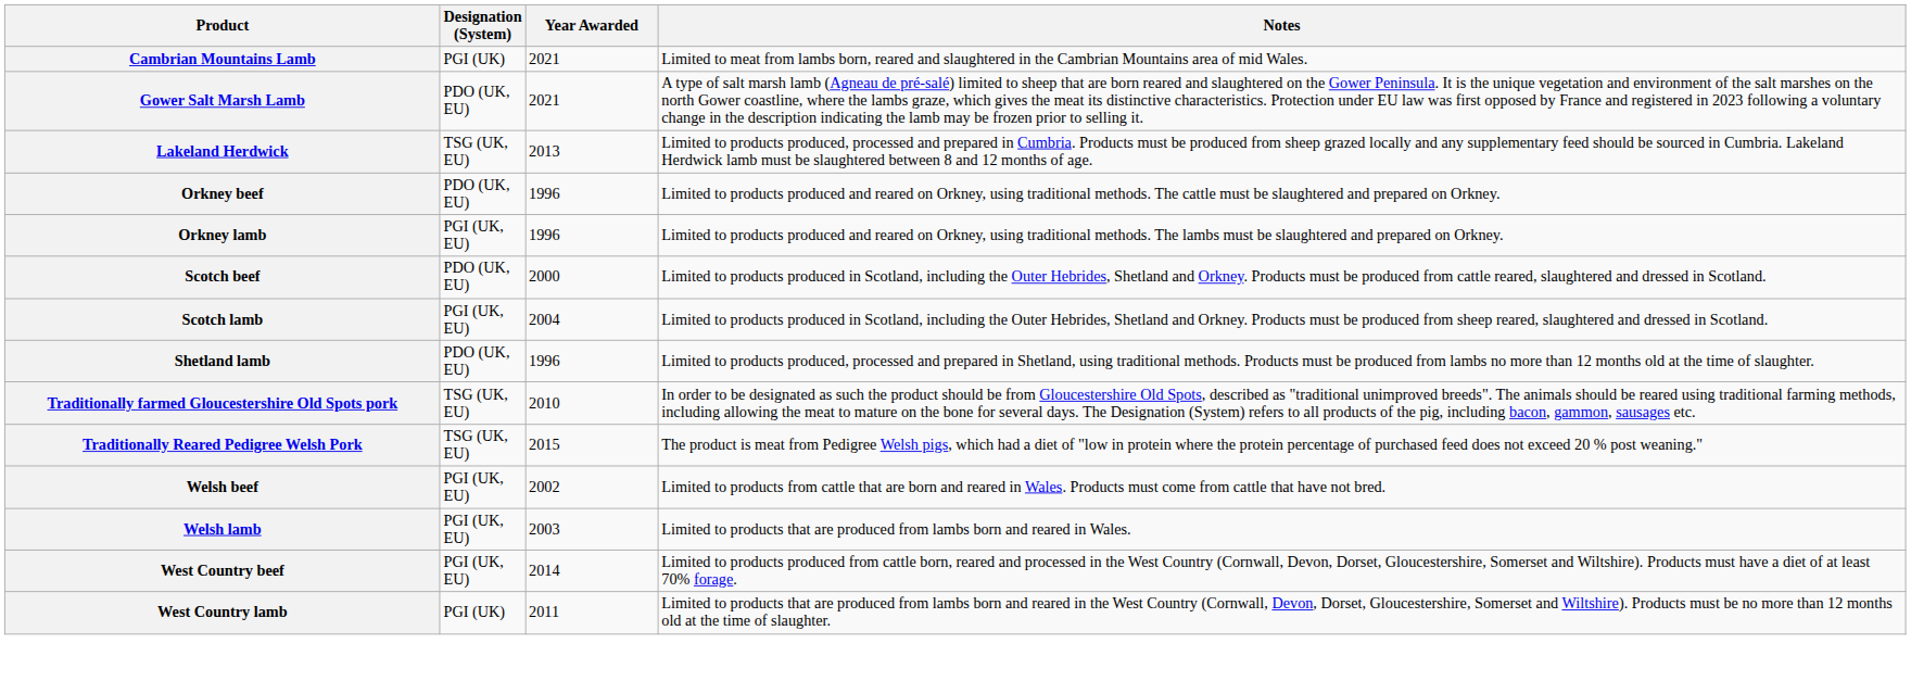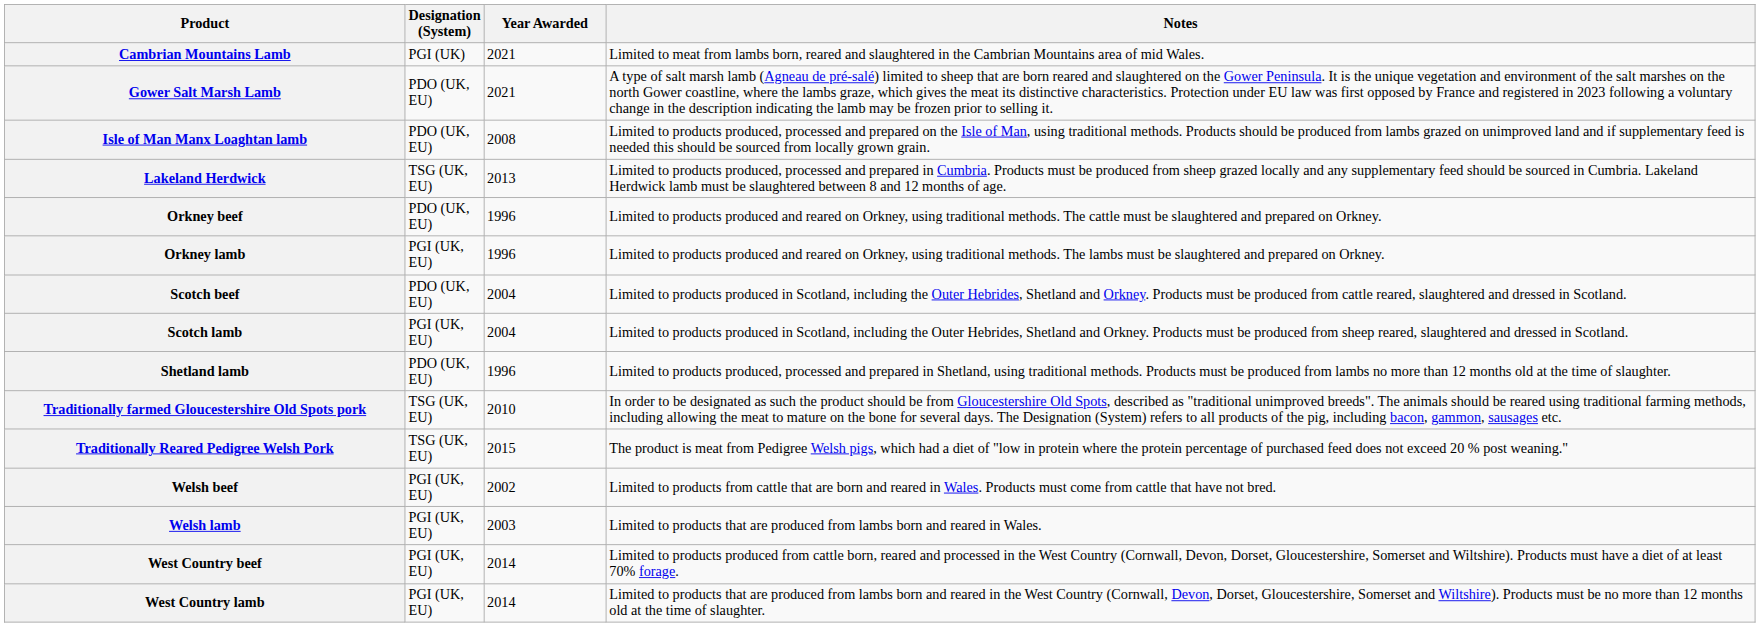+ row: Isle of Man Manx Loaghtan lamb | PDO (UK, EU) | 2008 | Limited to products produced, processed and prepared on the Isle of Man, using traditional methods. Products should be produced from lambs grazed on unimproved land and if supplementary feed is needed this should be sourced from locally grown grain.
Scotch beef | Year Awarded: 2000 -> 2004
West Country lamb | Designation (System): PGI (UK) -> PGI (UK, EU)
West Country lamb | Year Awarded: 2011 -> 2014
